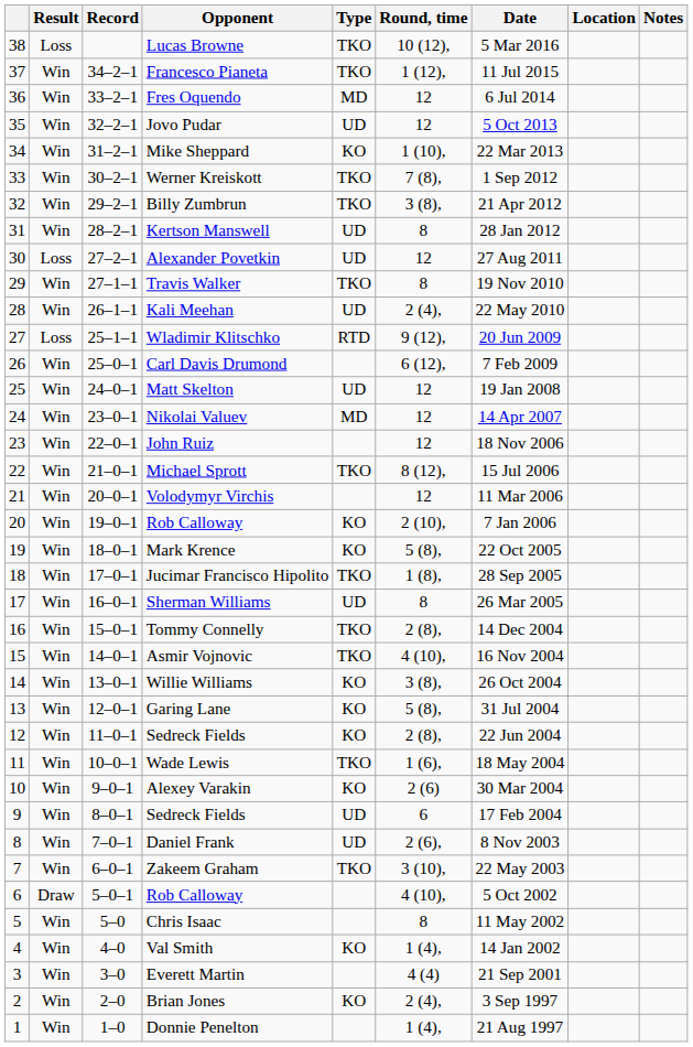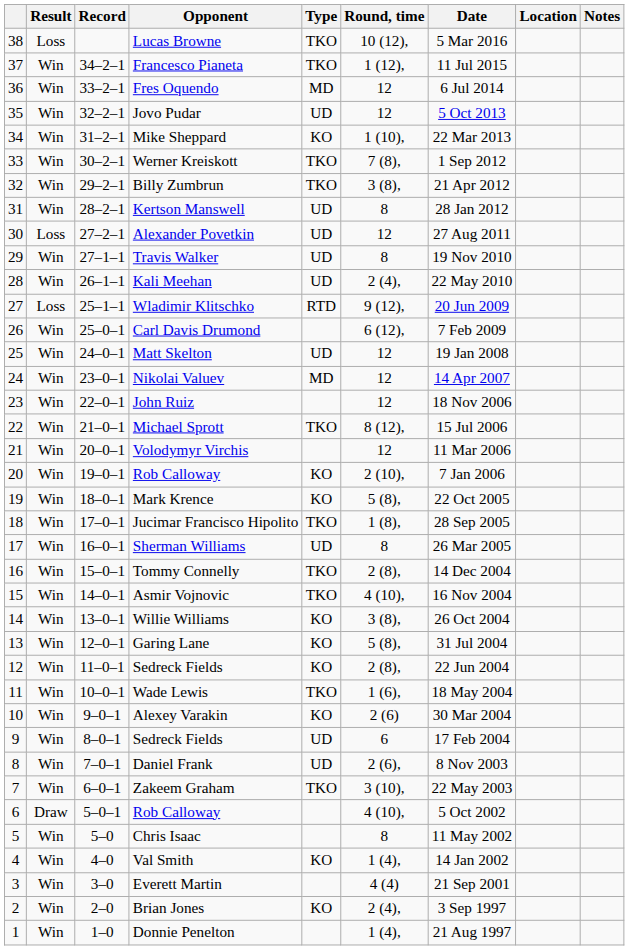Travis Walker | Type: TKO -> UD
